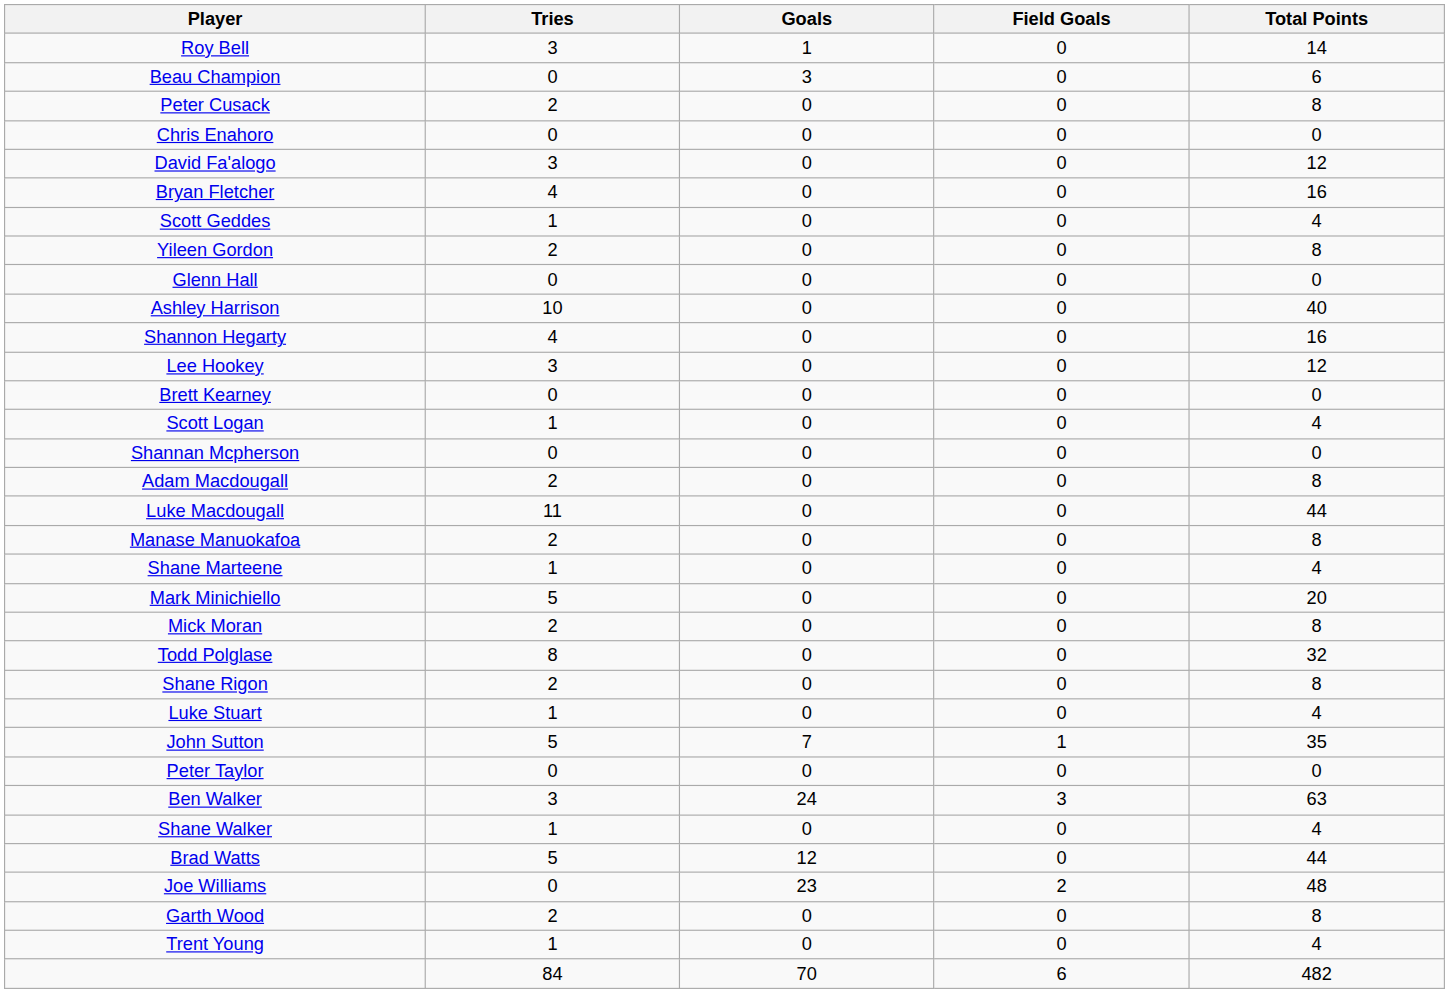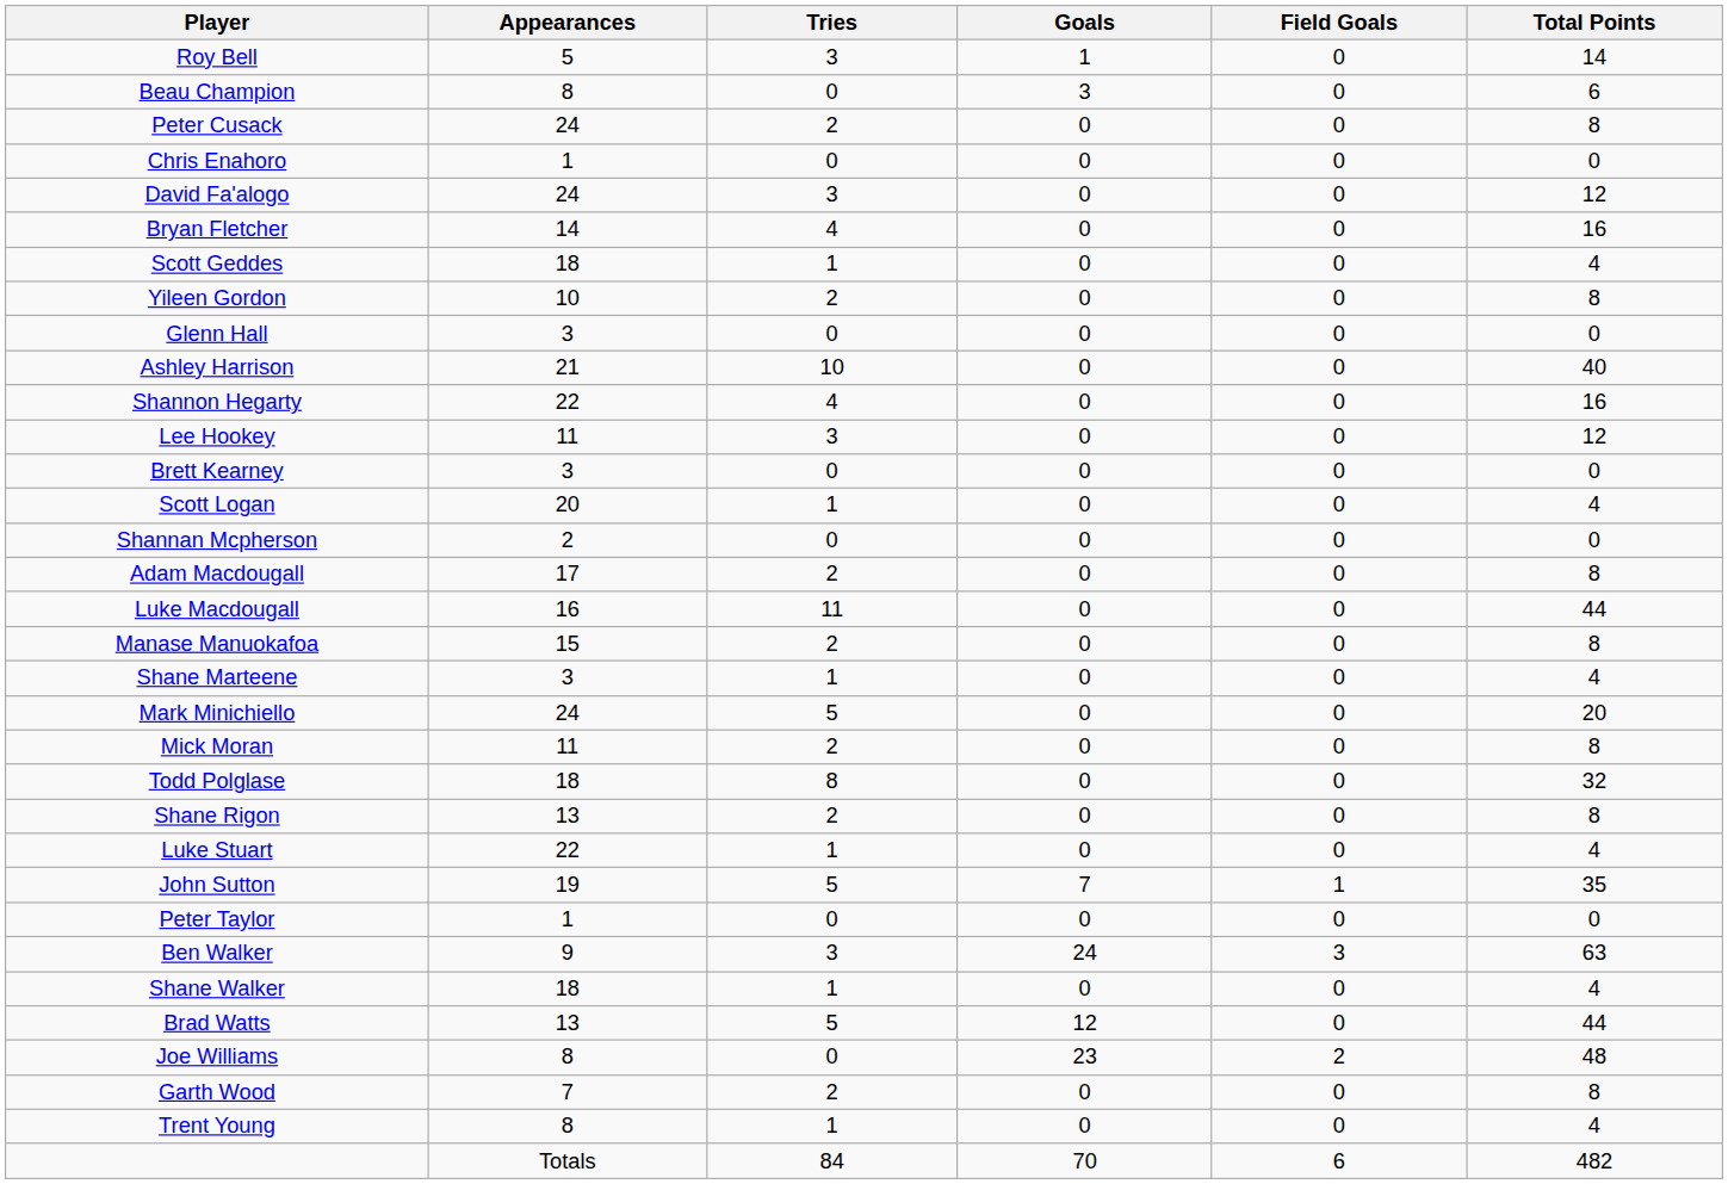+ column: Appearances | 5 | 8 | 24 | 1 | 24 | 14 | 18 | 10 | 3 | 21 | 22 | 11 | 3 | 20 | 2 | 17 | 16 | 15 | 3 | 24 | 11 | 18 | 13 | 22 | 19 | 1 | 9 | 18 | 13 | 8 | 7 | 8 | Totals
